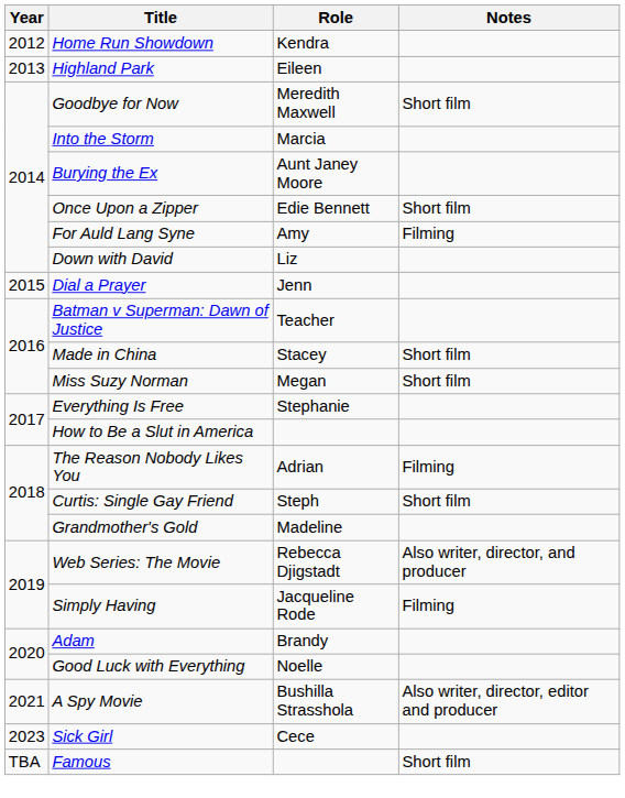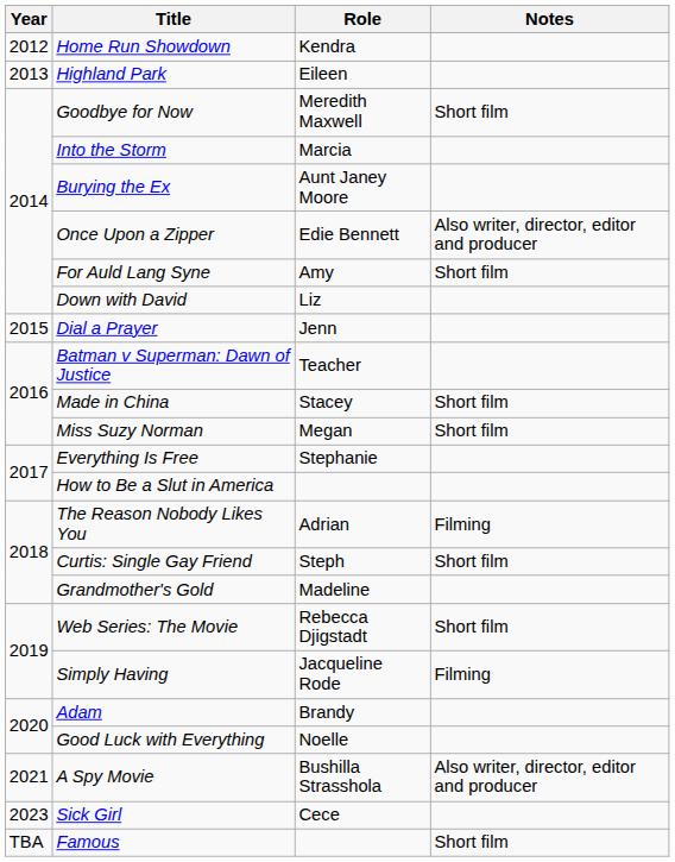Once Upon a Zipper | Notes: Short film -> Also writer, director, editor and producer
For Auld Lang Syne | Notes: Filming -> Short film
Web Series: The Movie | Notes: Also writer, director, and producer -> Short film
